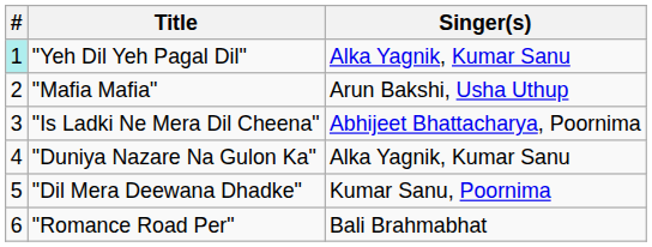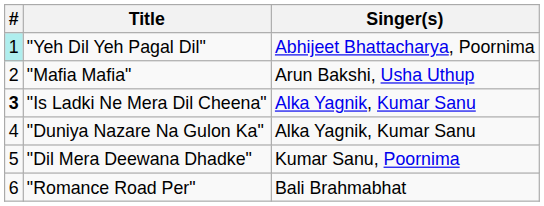"Yeh Dil Yeh Pagal Dil" | Singer(s): Alka Yagnik, Kumar Sanu -> Abhijeet Bhattacharya, Poornima
"Is Ladki Ne Mera Dil Cheena" | #: normal -> bold
"Is Ladki Ne Mera Dil Cheena" | Singer(s): Abhijeet Bhattacharya, Poornima -> Alka Yagnik, Kumar Sanu
